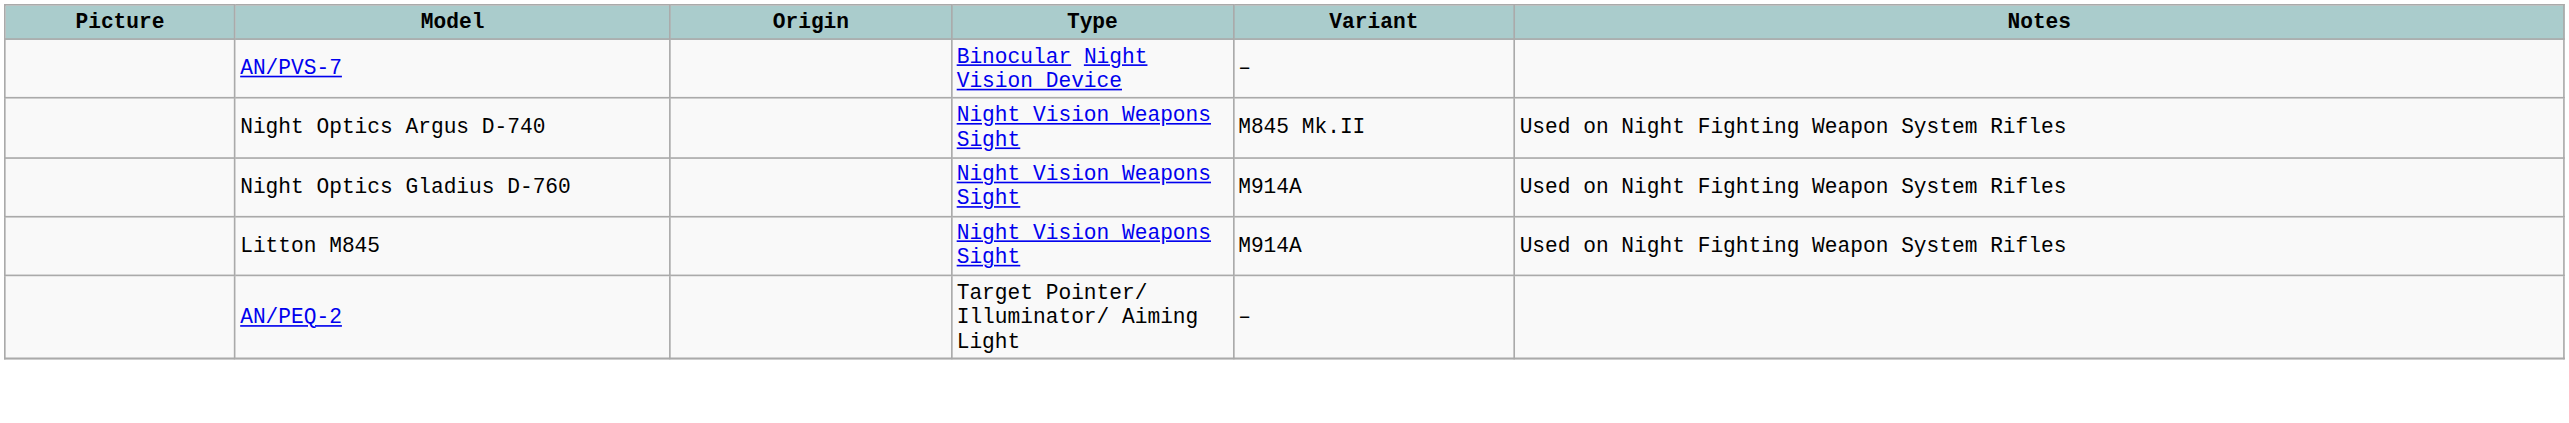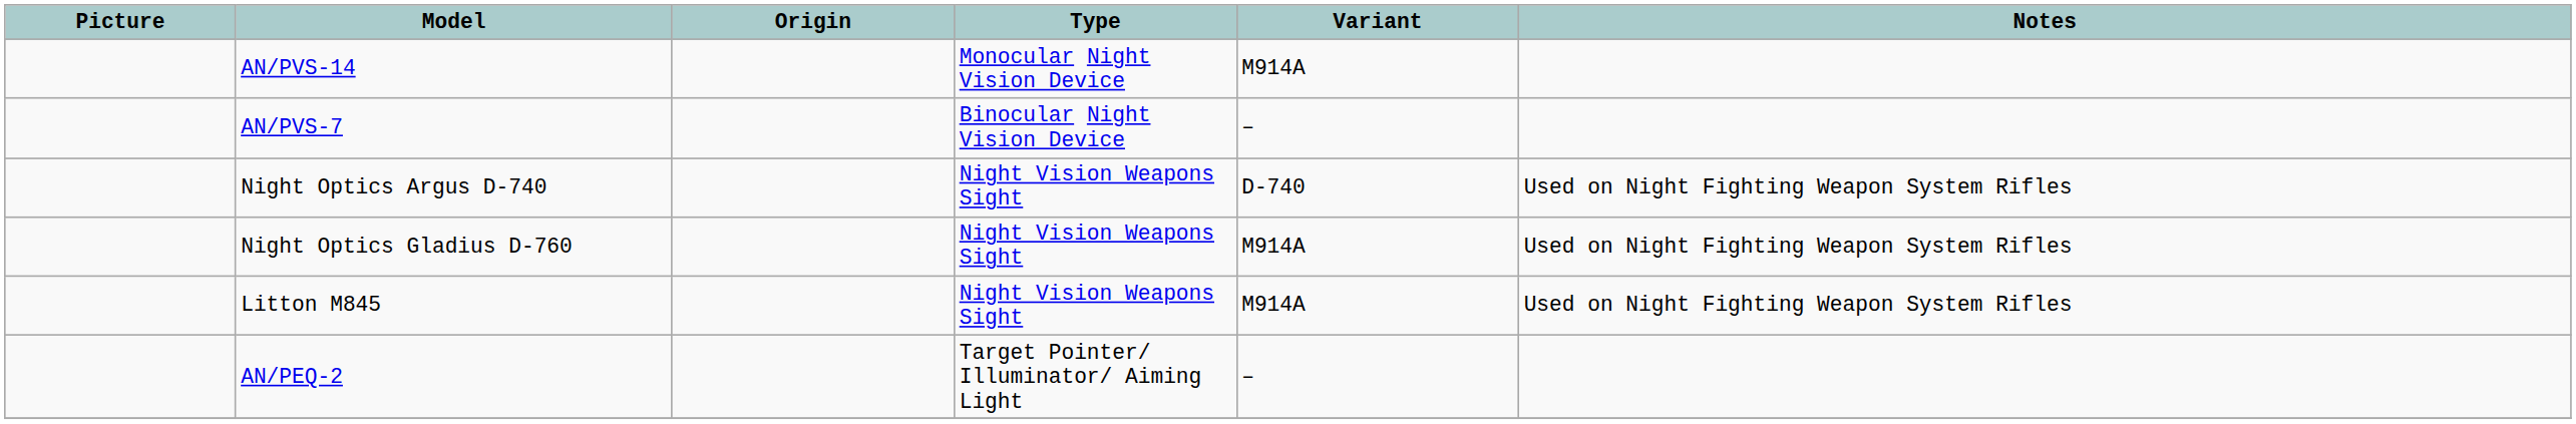+ row: AN/PVS-14 | Monocular Night Vision Device | M914A
Night Optics Argus D-740 | Variant: M845 Mk.II -> D-740
